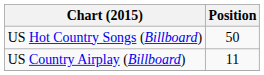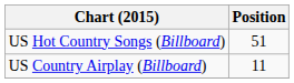US Hot Country Songs (Billboard) | Position: 50 -> 51
